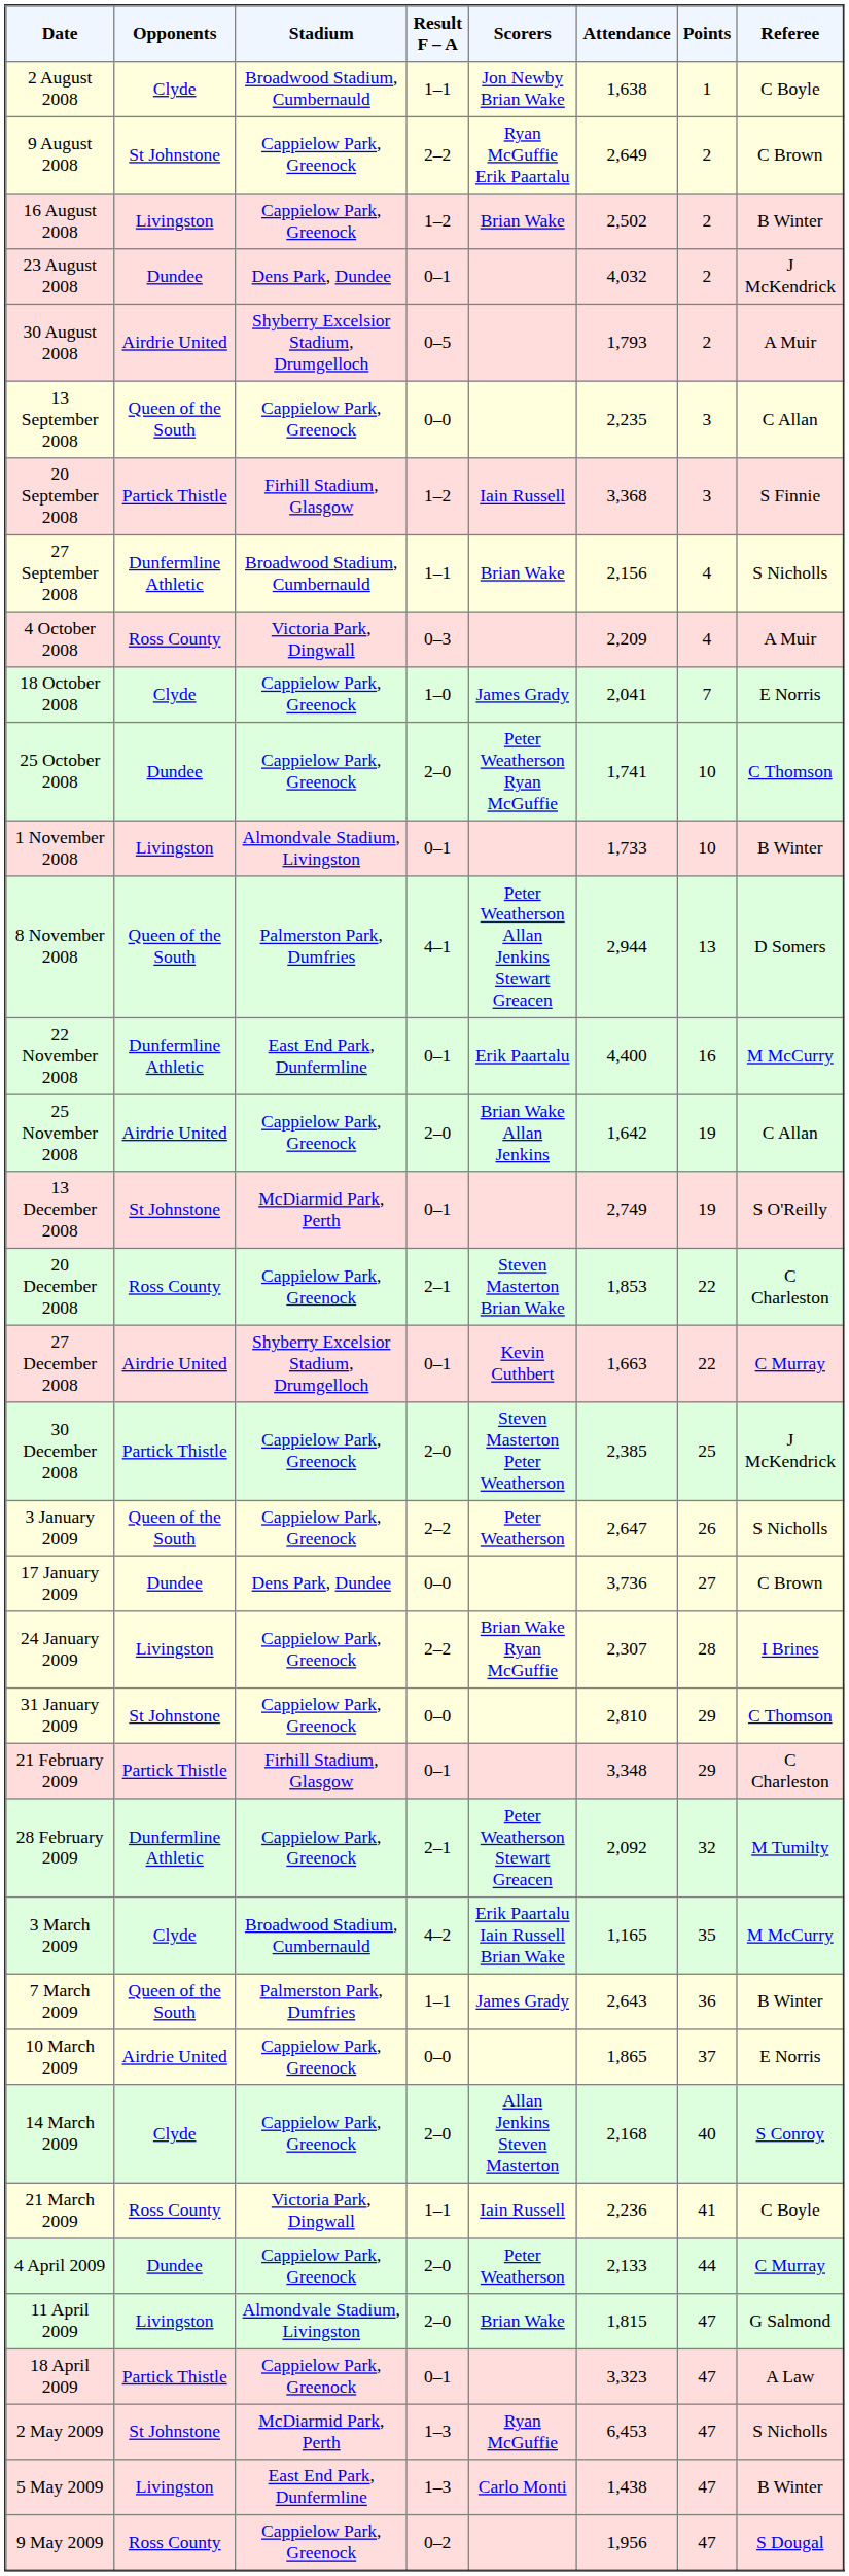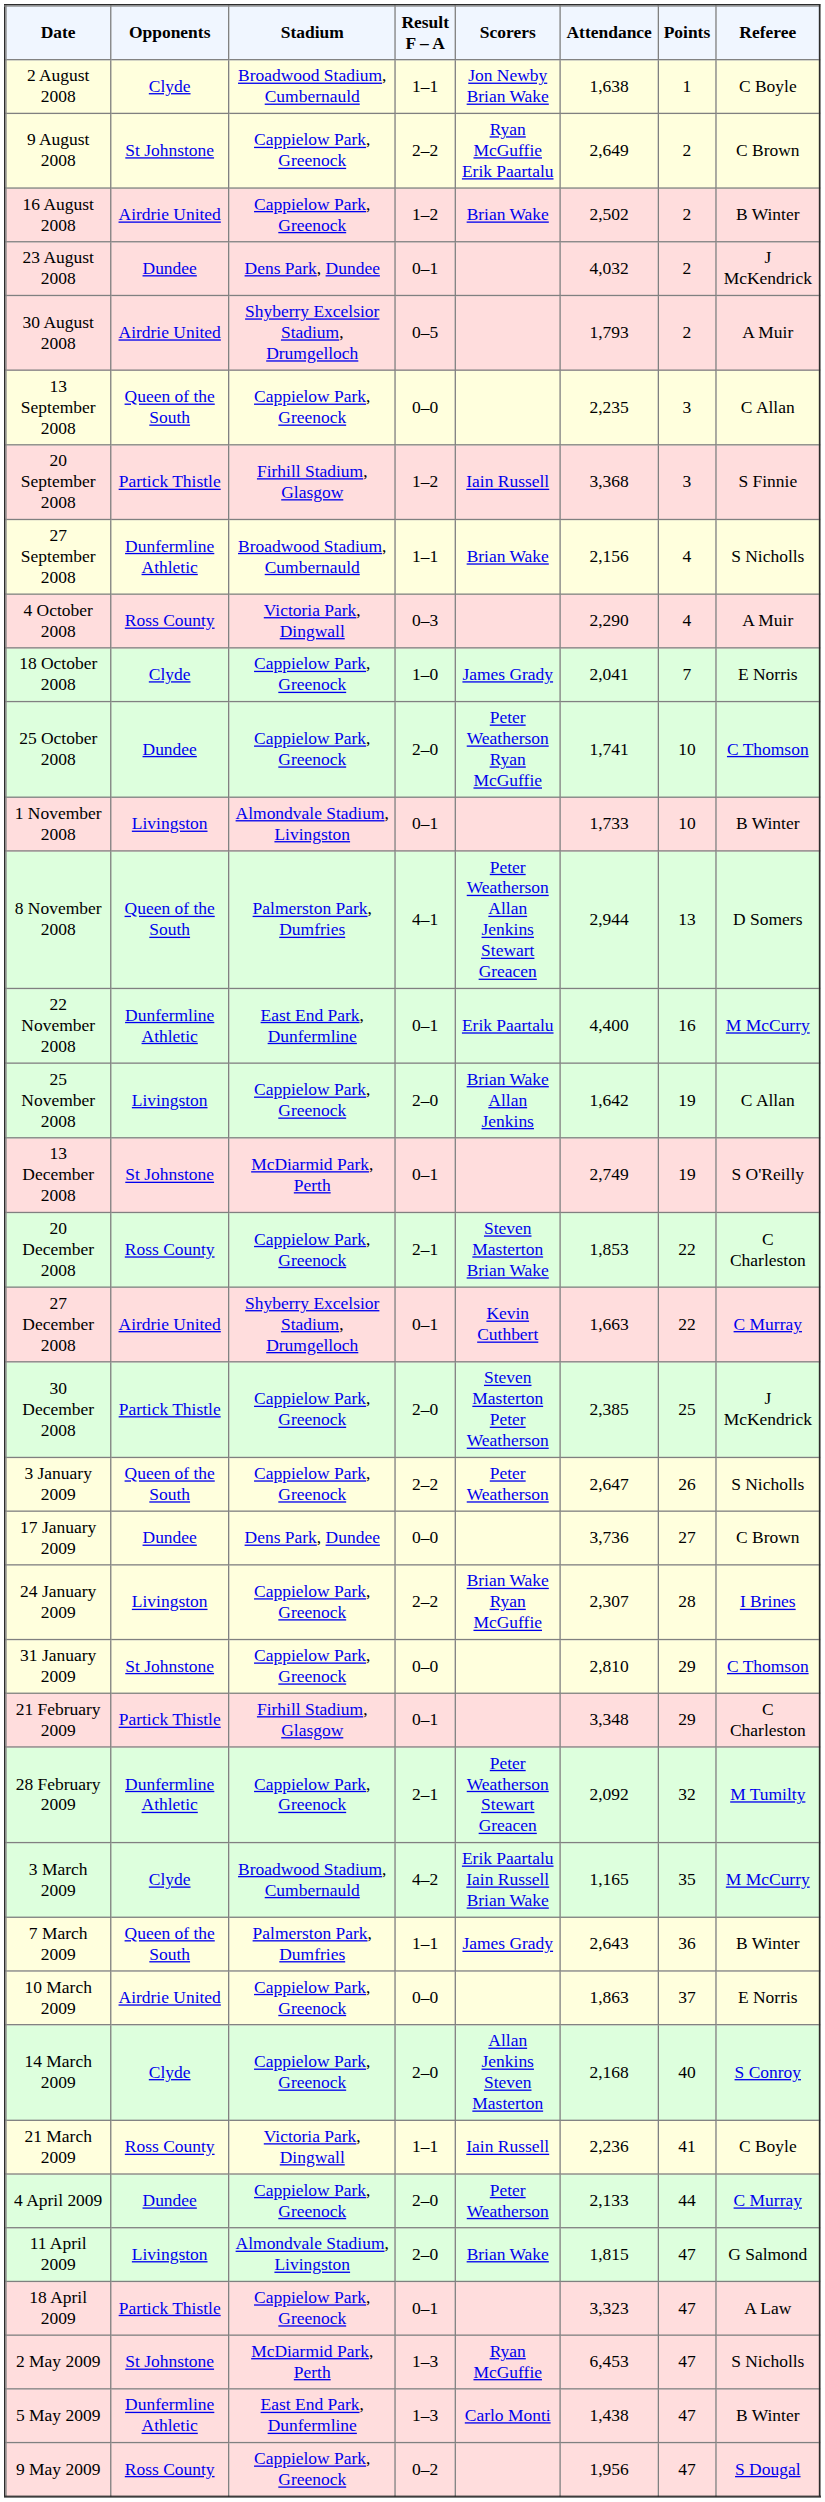16 August 2008 | Opponents: Livingston -> Airdrie United
4 October 2008 | Attendance: 2,209 -> 2,290
25 November 2008 | Opponents: Airdrie United -> Livingston
10 March 2009 | Attendance: 1,865 -> 1,863
5 May 2009 | Opponents: Livingston -> Dunfermline Athletic
